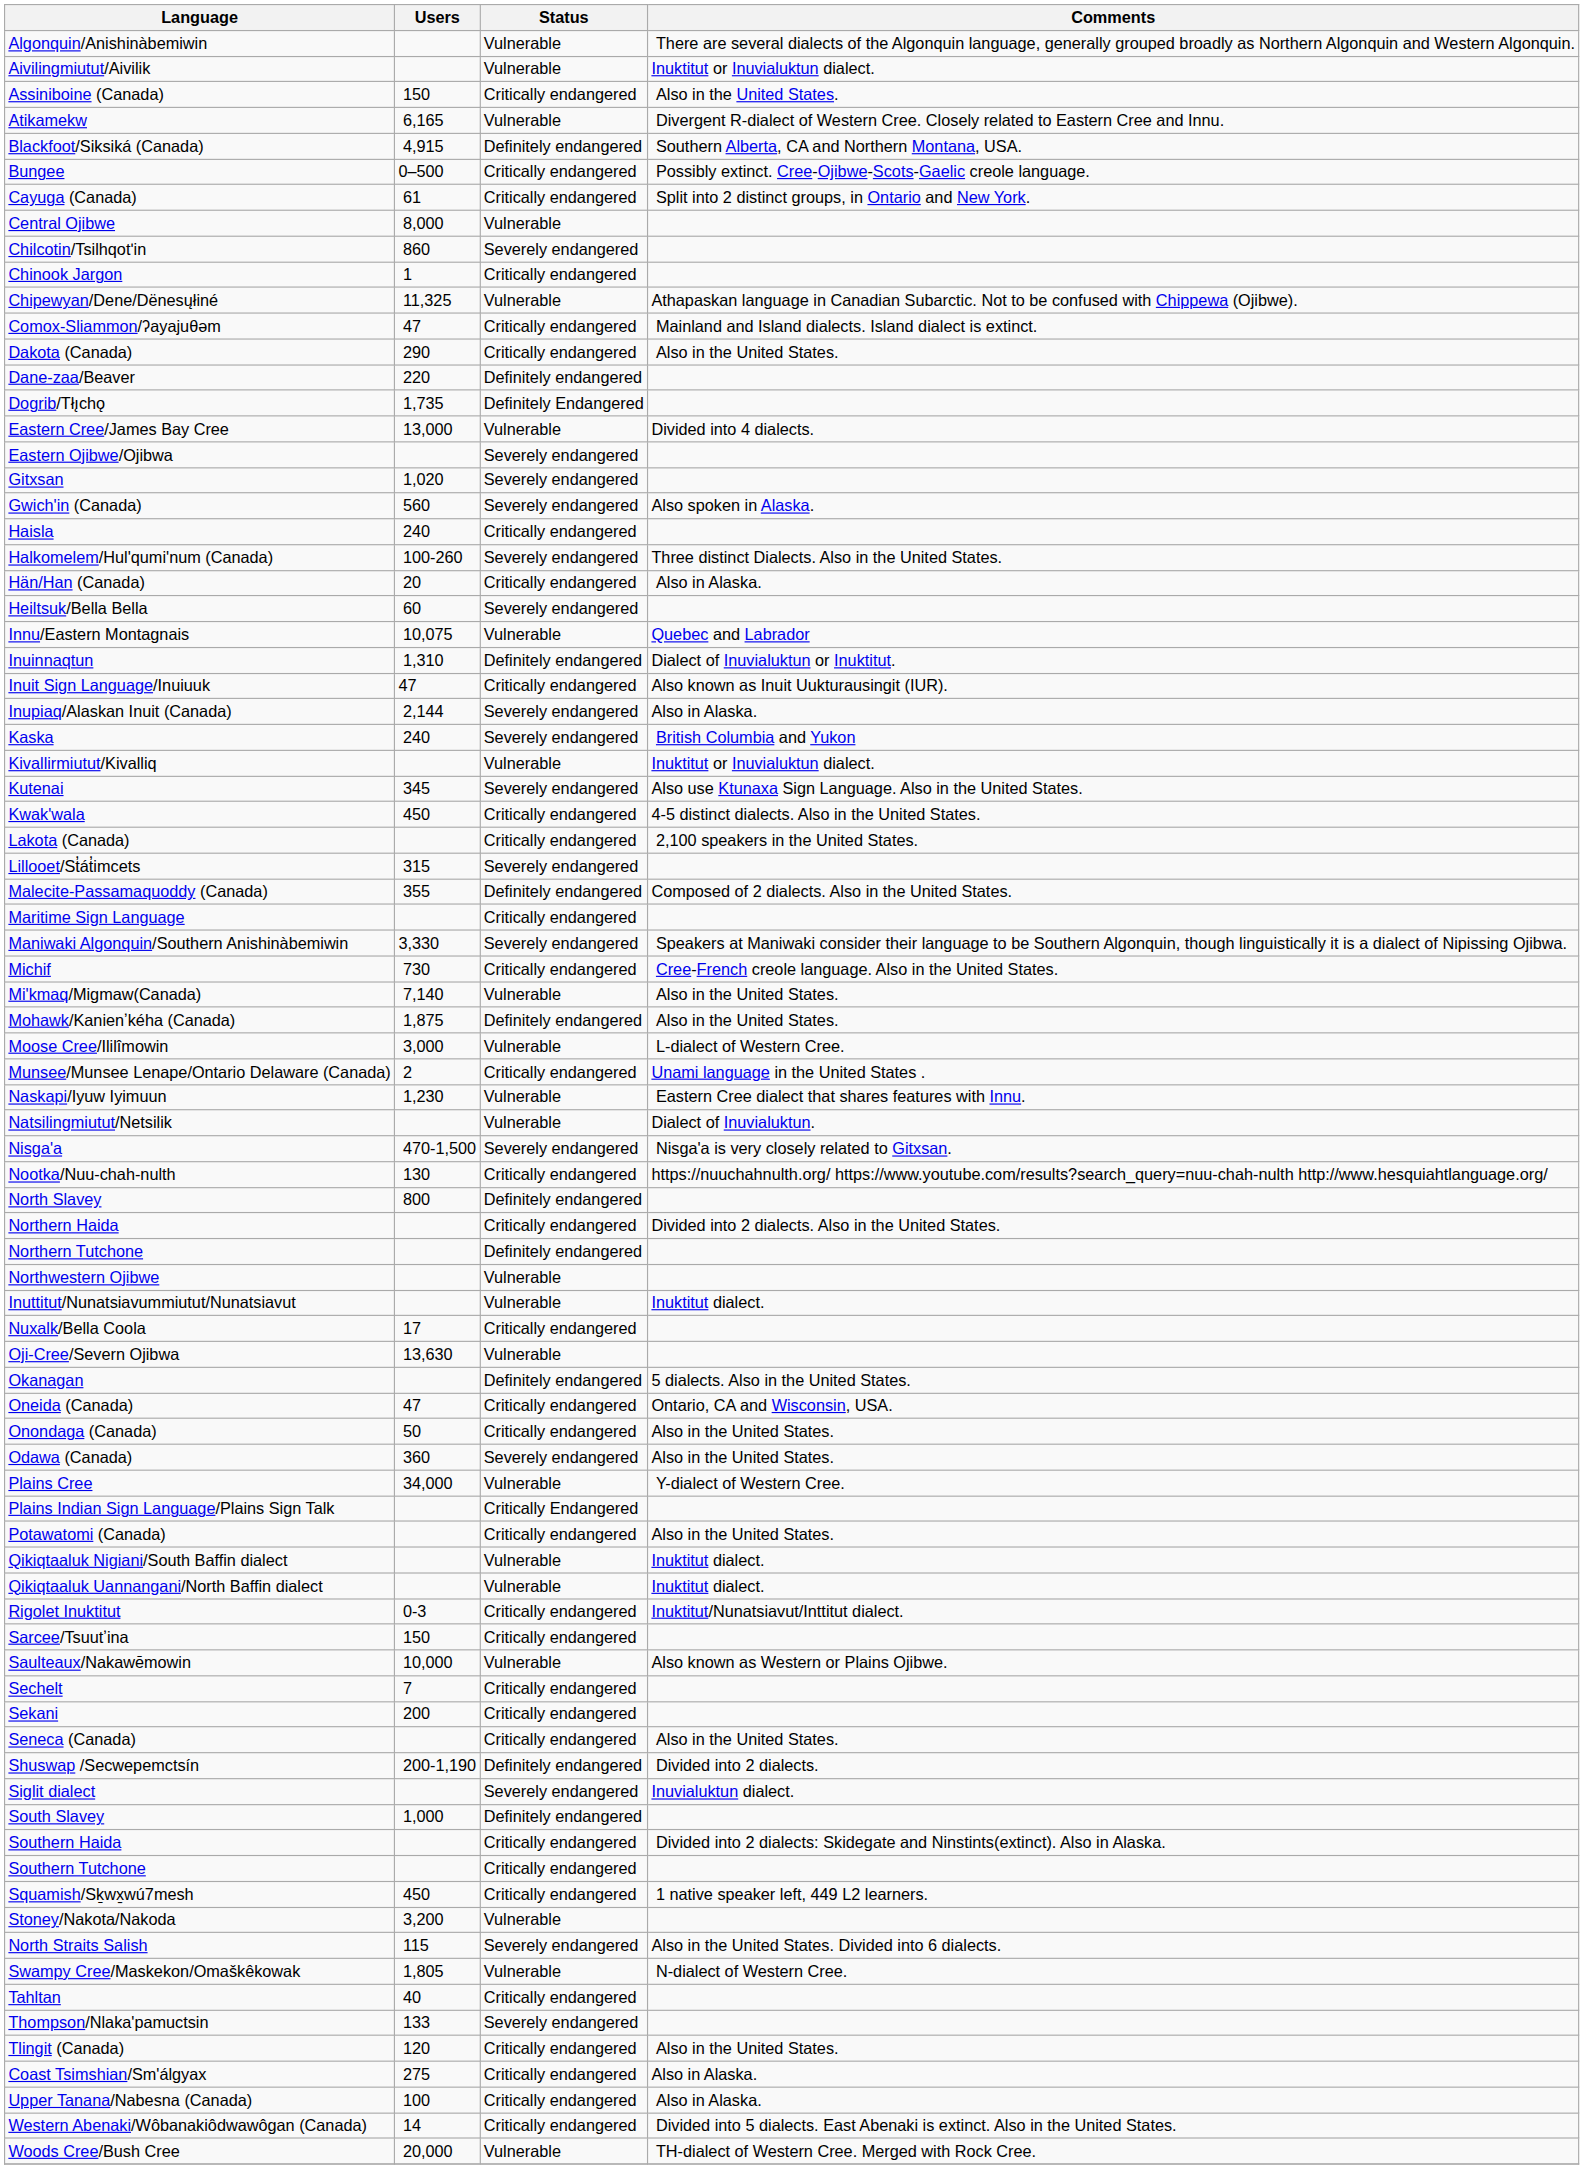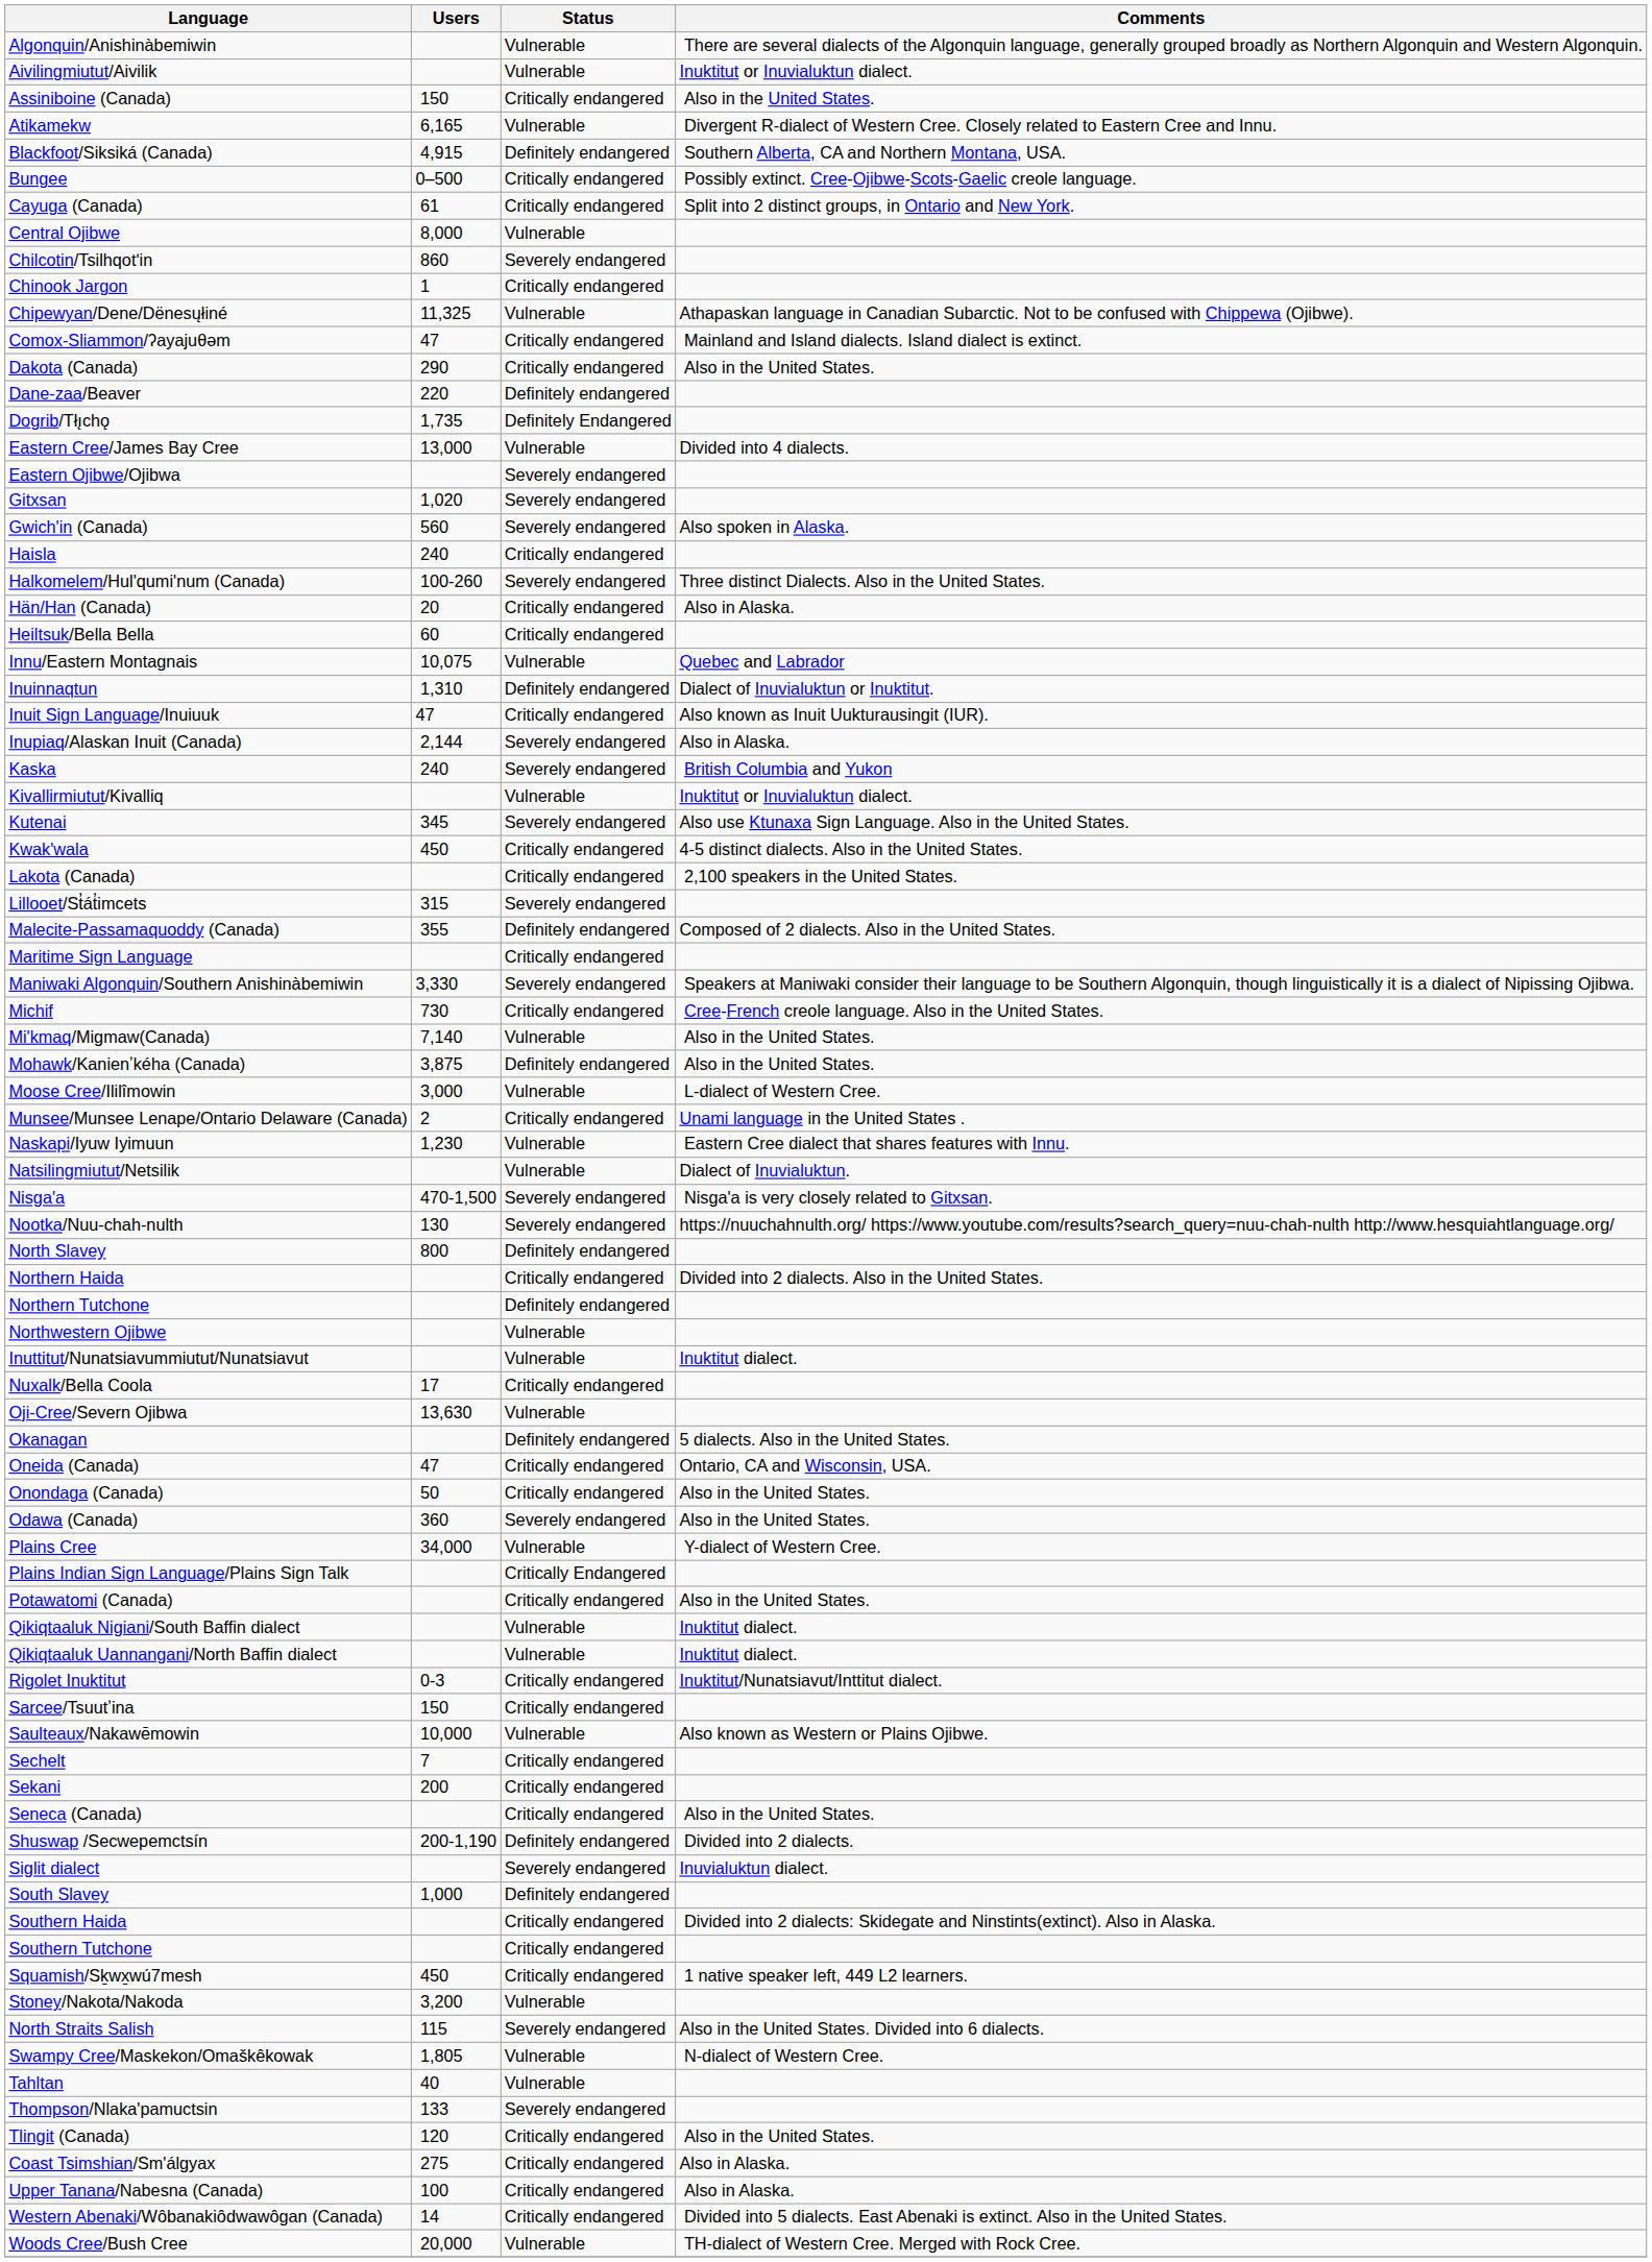Heiltsuk/Bella Bella | Status: Severely endangered -> Critically endangered
Mohawk/Kanienʼkéha (Canada) | Users: 1,875 -> 3,875
Nootka/Nuu-chah-nulth | Status: Critically endangered -> Severely endangered
Tahltan | Status: Critically endangered -> Vulnerable
